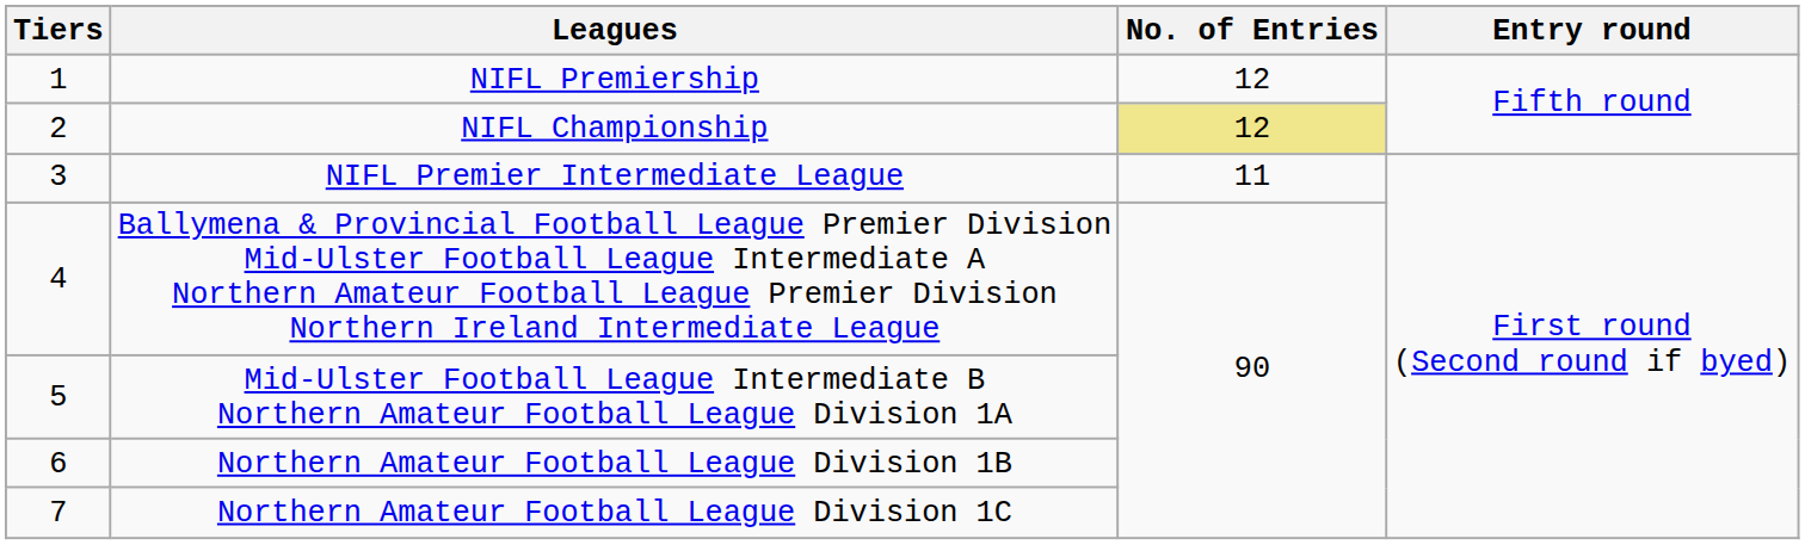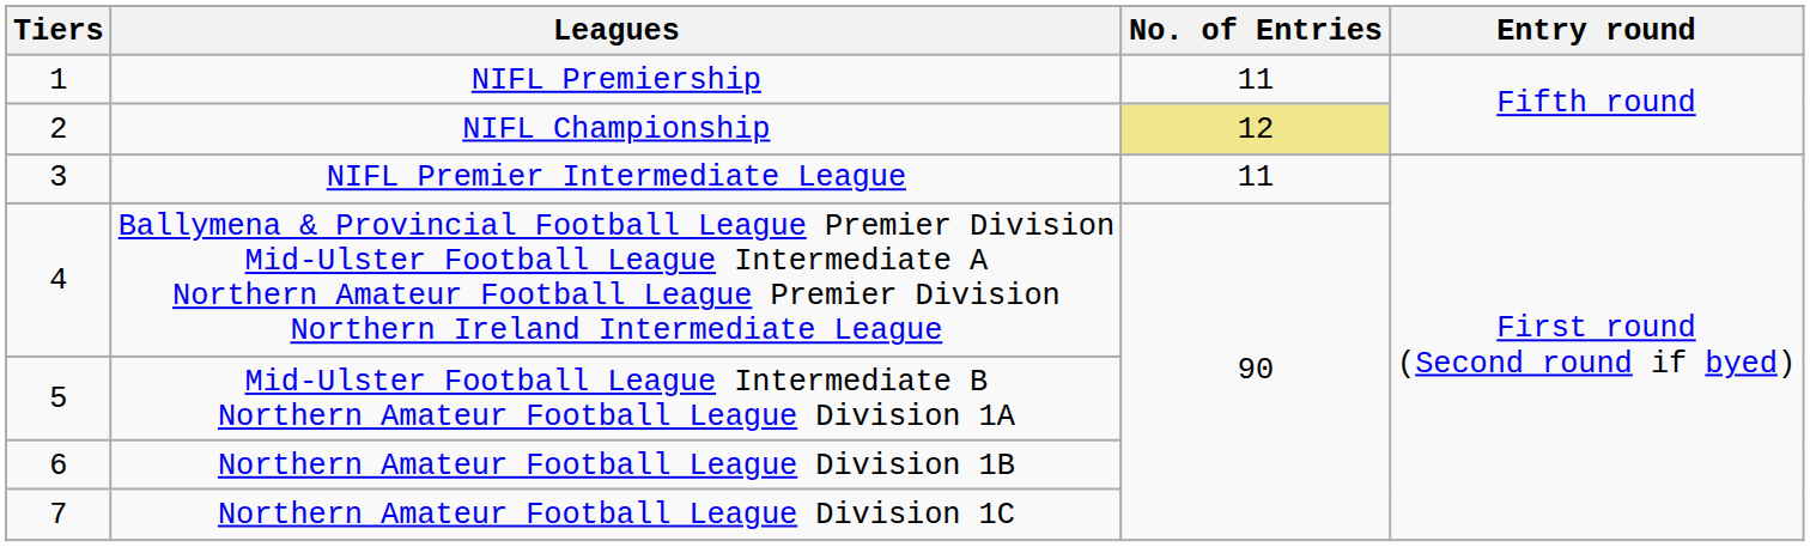NIFL Premiership | No. of Entries: 12 -> 11
